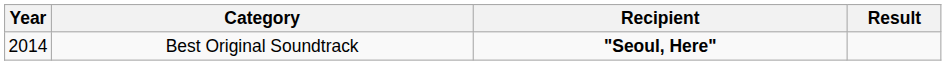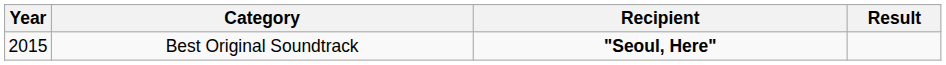Best Original Soundtrack | Year: 2014 -> 2015
